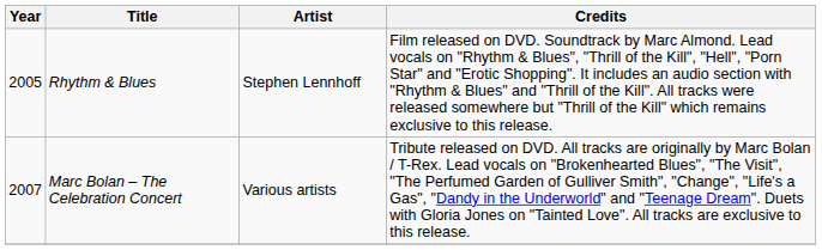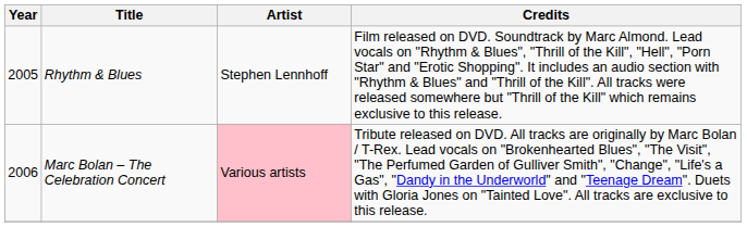Marc Bolan – The Celebration Concert | Year: 2007 -> 2006
Marc Bolan – The Celebration Concert | Artist: no background -> pink background
